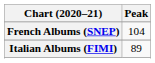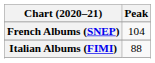Italian Albums (FIMI) | Peak: 89 -> 88
